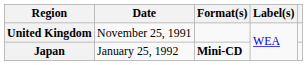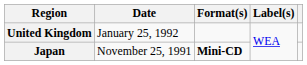United Kingdom | Date: November 25, 1991 -> January 25, 1992
Japan | Date: January 25, 1992 -> November 25, 1991
